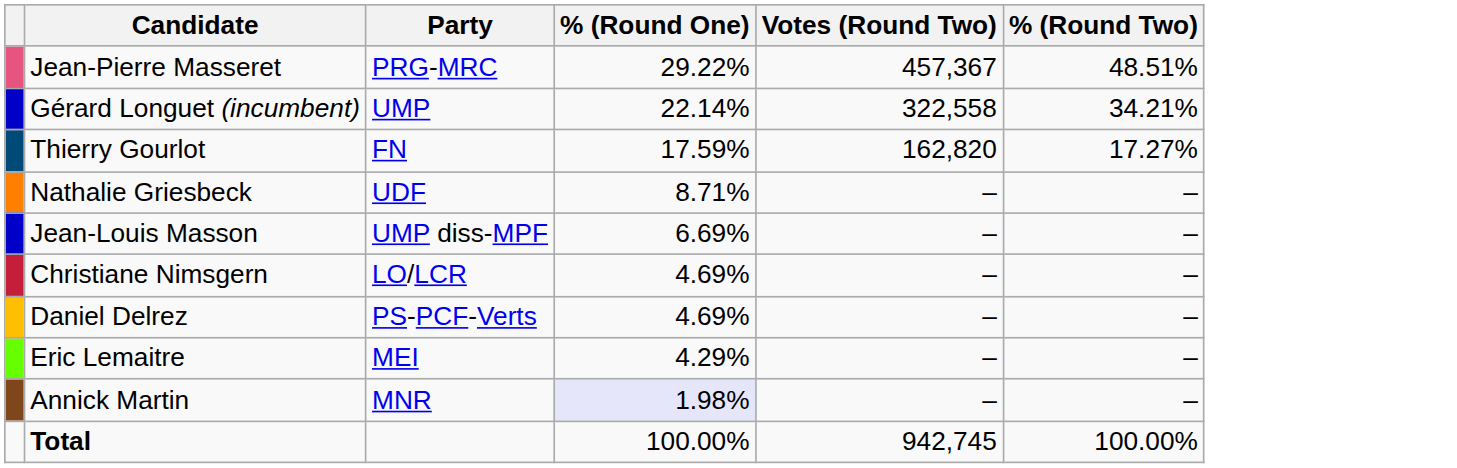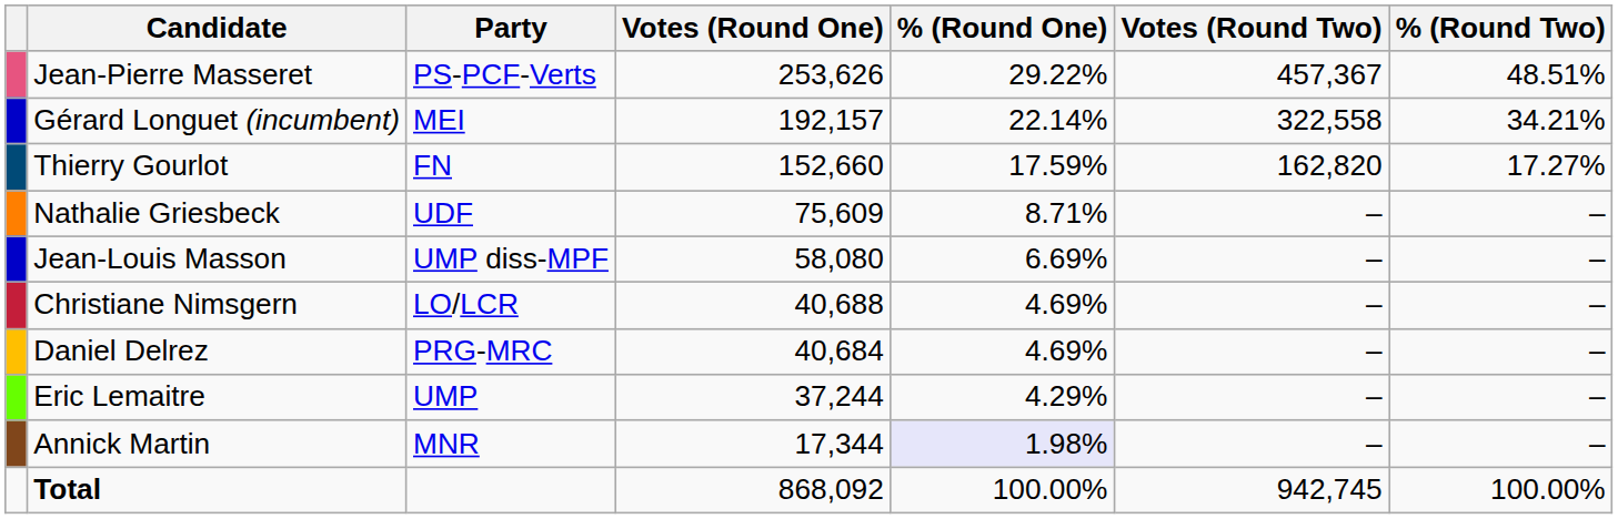+ column: Votes (Round One) | 253,626 | 192,157 | 152,660 | 75,609 | 58,080 | 40,688 | 40,684 | 37,244 | 17,344 | 868,092
Jean-Pierre Masseret | Party: PRG-MRC -> PS-PCF-Verts
Gérard Longuet (incumbent) | Party: UMP -> MEI
Daniel Delrez | Party: PS-PCF-Verts -> PRG-MRC
Eric Lemaitre | Party: MEI -> UMP
